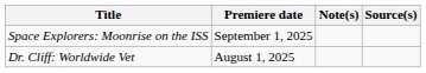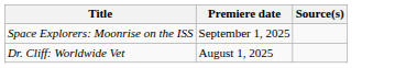- column: Note(s)
